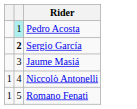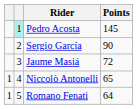+ column: Points | 145 | 90 | 72 | 65 | 64
Sergio García | column 2: bold -> normal
